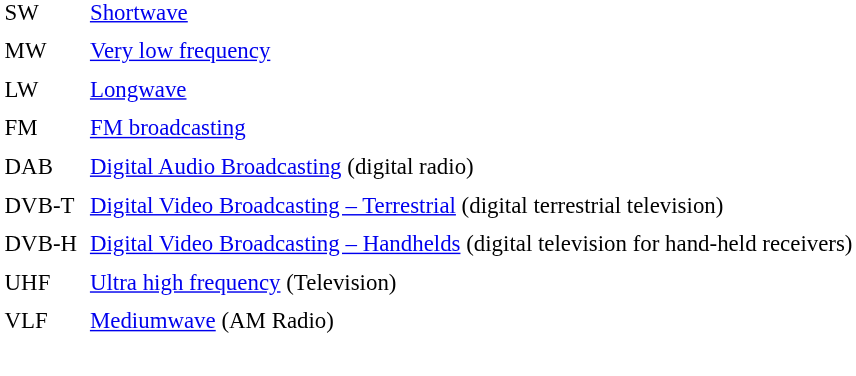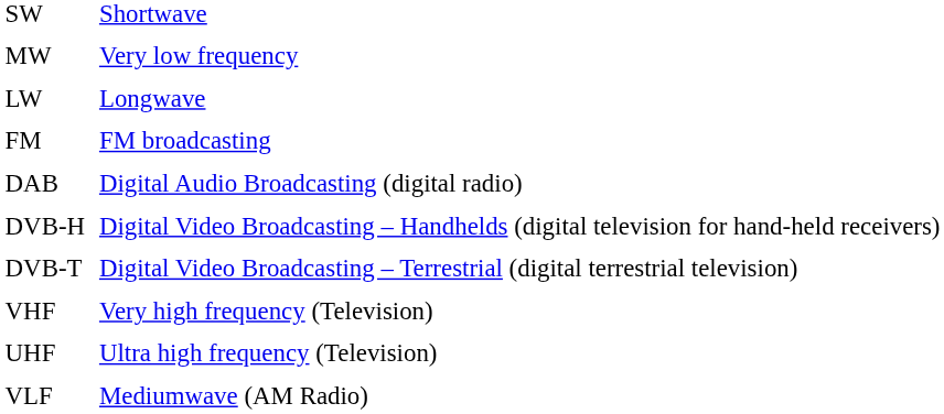rows swapped: DVB-T <-> DVB-H
+ row: VHF | Very high frequency (Television)
